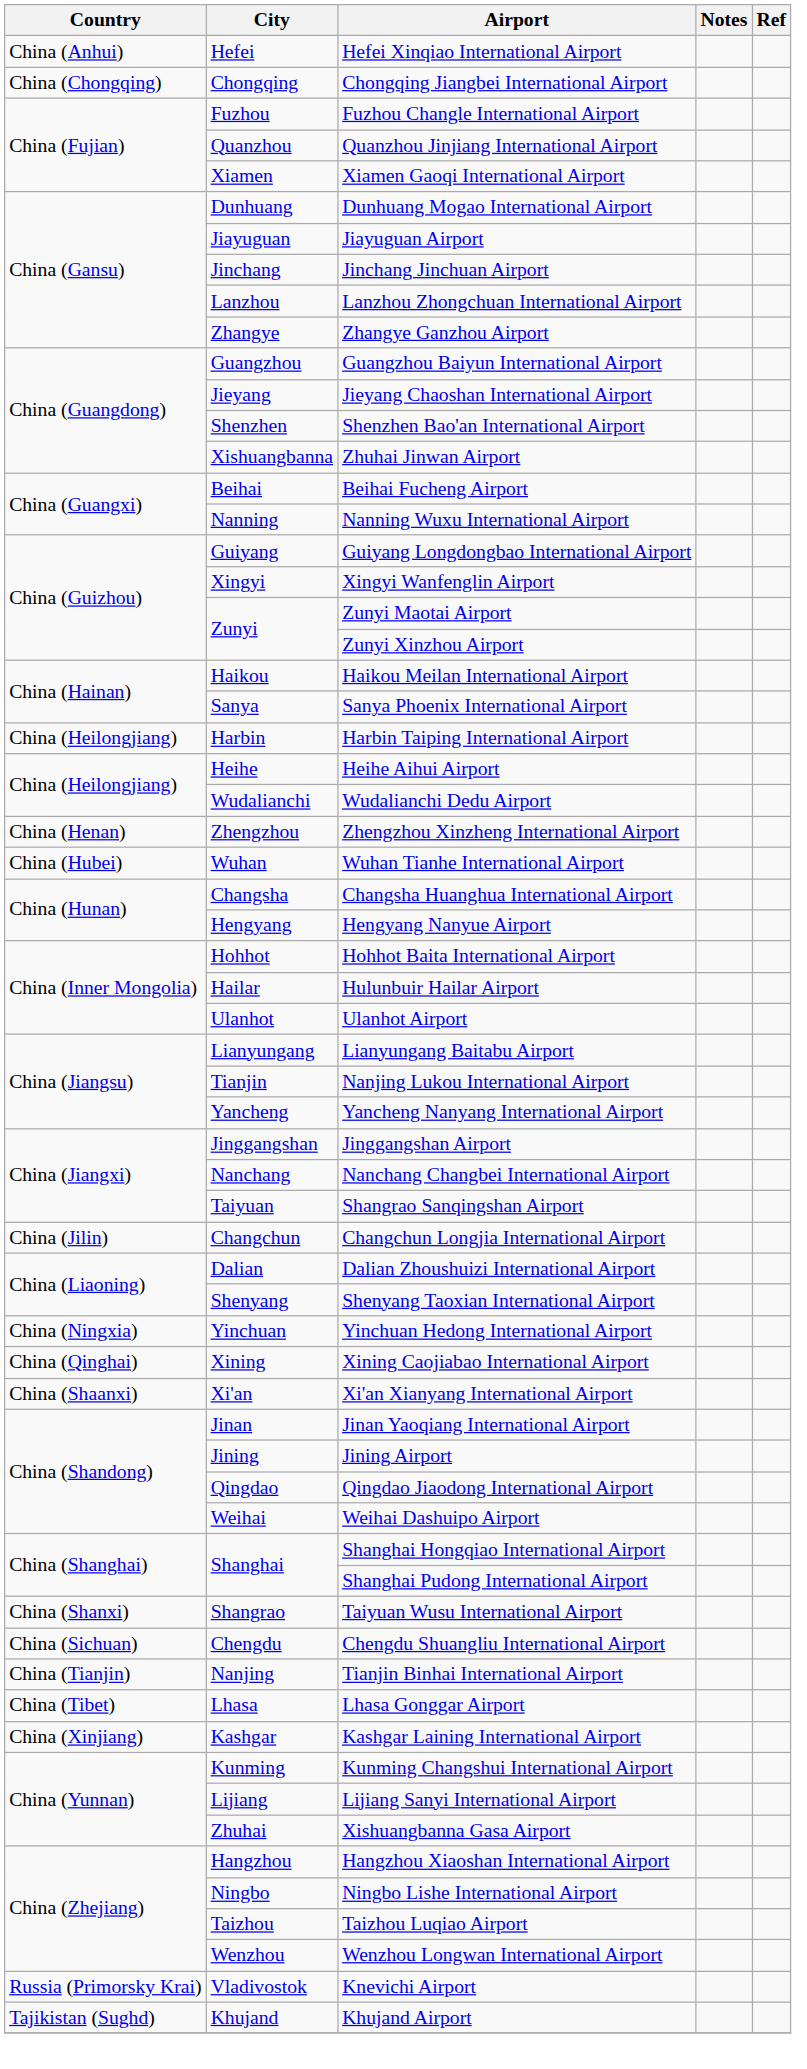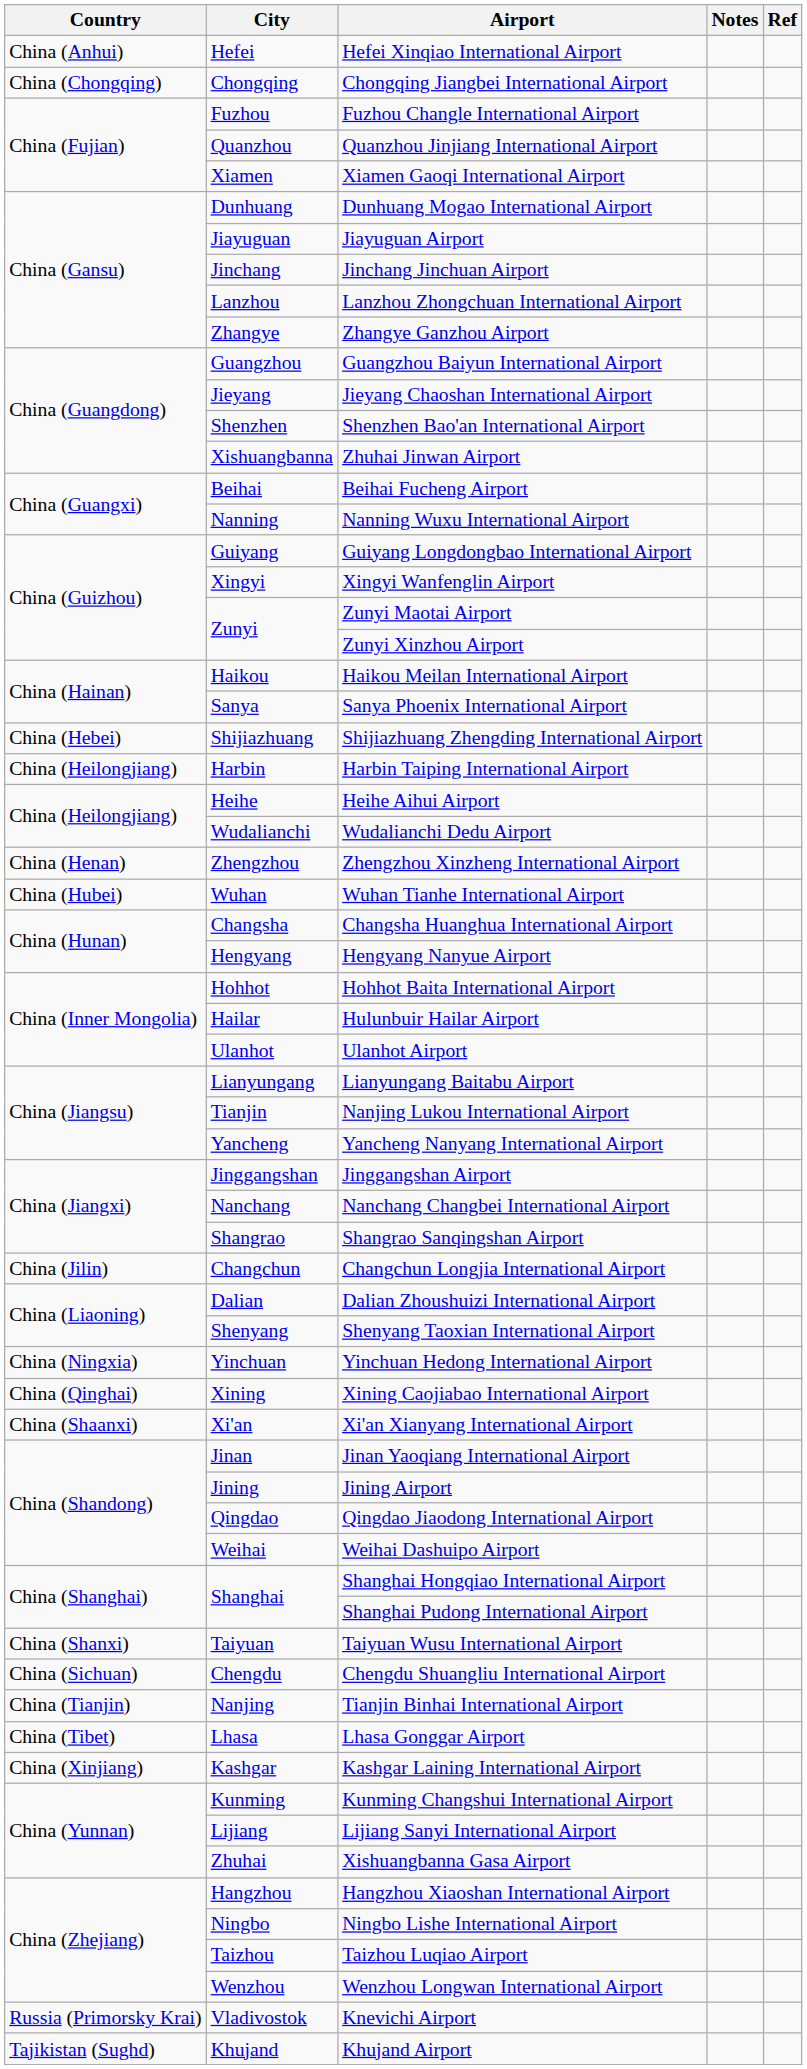+ row: China (Hebei) | Shijiazhuang | Shijiazhuang Zhengding International Airport
Shangrao Sanqingshan Airport | City: Taiyuan -> Shangrao
Taiyuan Wusu International Airport | City: Shangrao -> Taiyuan
